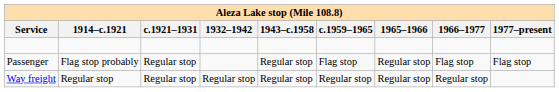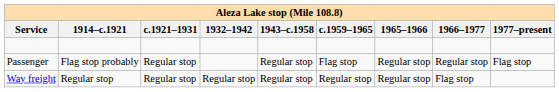Passenger | 1966–1977: Flag stop -> Regular stop
Way freight | 1966–1977: Regular stop -> Flag stop
